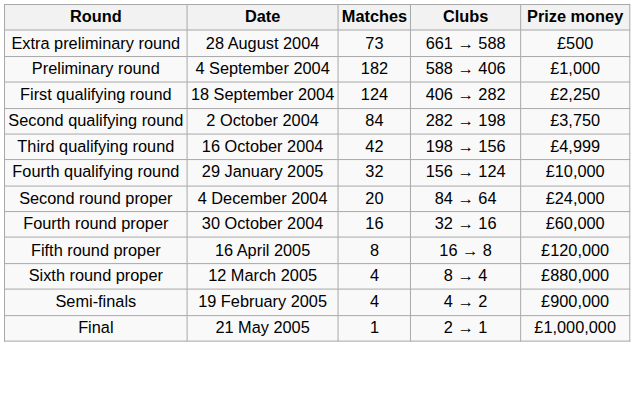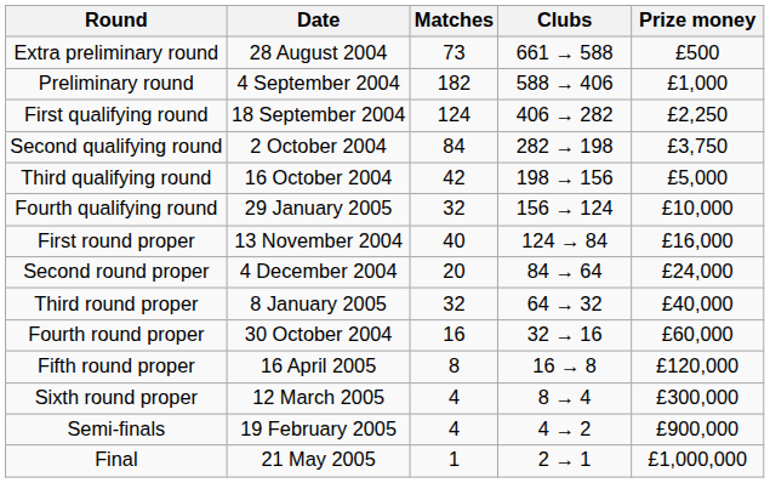Third qualifying round | Prize money: £4,999 -> £5,000
+ row: First round proper | 13 November 2004 | 40 | 124 → 84 | £16,000
+ row: Third round proper | 8 January 2005 | 32 | 64 → 32 | £40,000
Sixth round proper | Prize money: £880,000 -> £300,000
